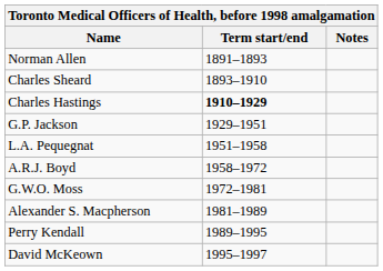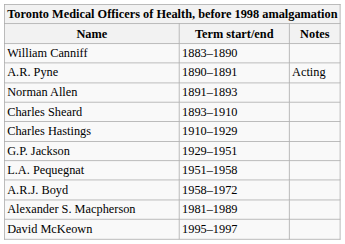+ row: William Canniff | 1883–1890
+ row: A.R. Pyne | 1890–1891 | Acting
Charles Hastings | Term start/end: bold -> normal
- row: G.W.O. Moss | 1972–1981
- row: Perry Kendall | 1989–1995
